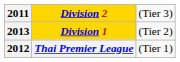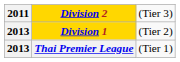Thai Premier League | column 1: 2012 -> 2013
